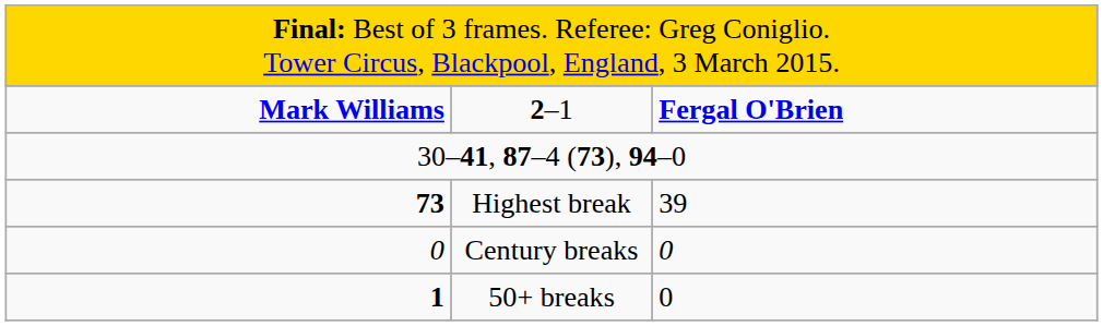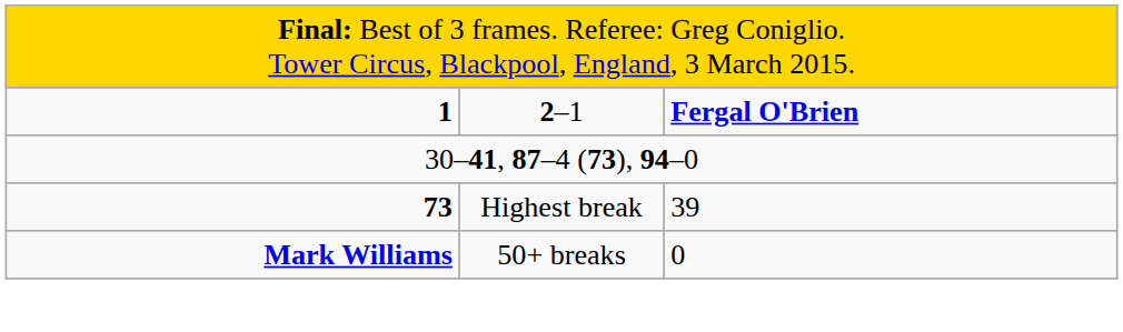2–1 | column 1: Mark Williams -> 1
- row: 0 | Century breaks | 0
50+ breaks | column 1: 1 -> Mark Williams
